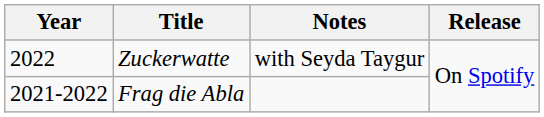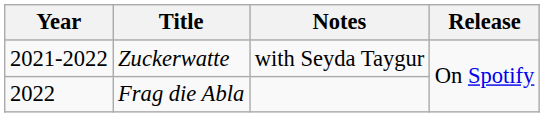Zuckerwatte | Year: 2022 -> 2021-2022
Frag die Abla | Year: 2021-2022 -> 2022
